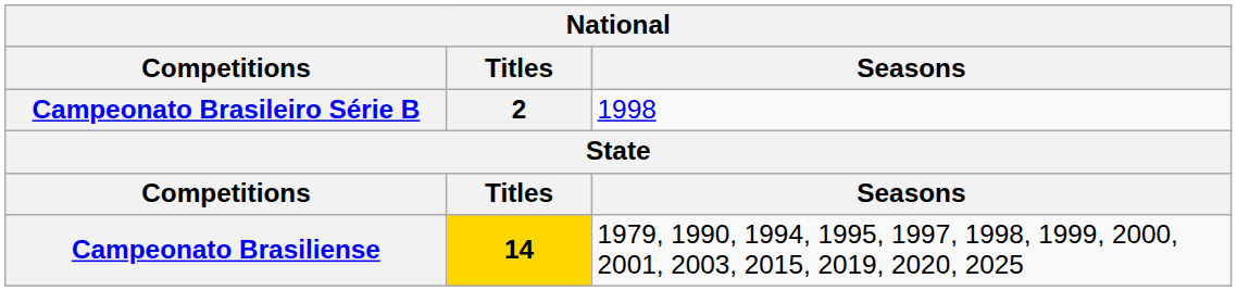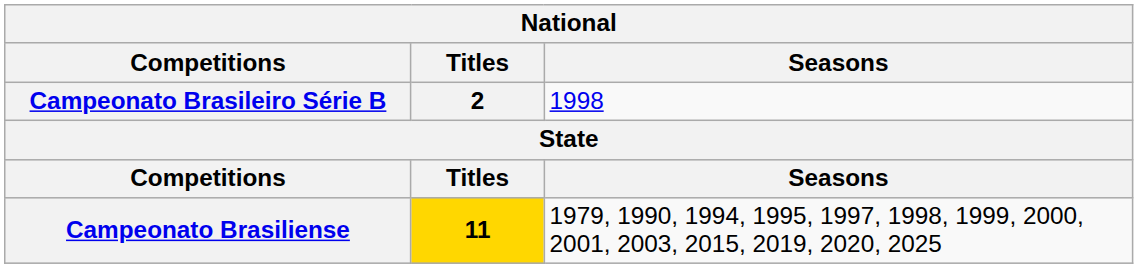Campeonato Brasiliense | Titles: 14 -> 11
